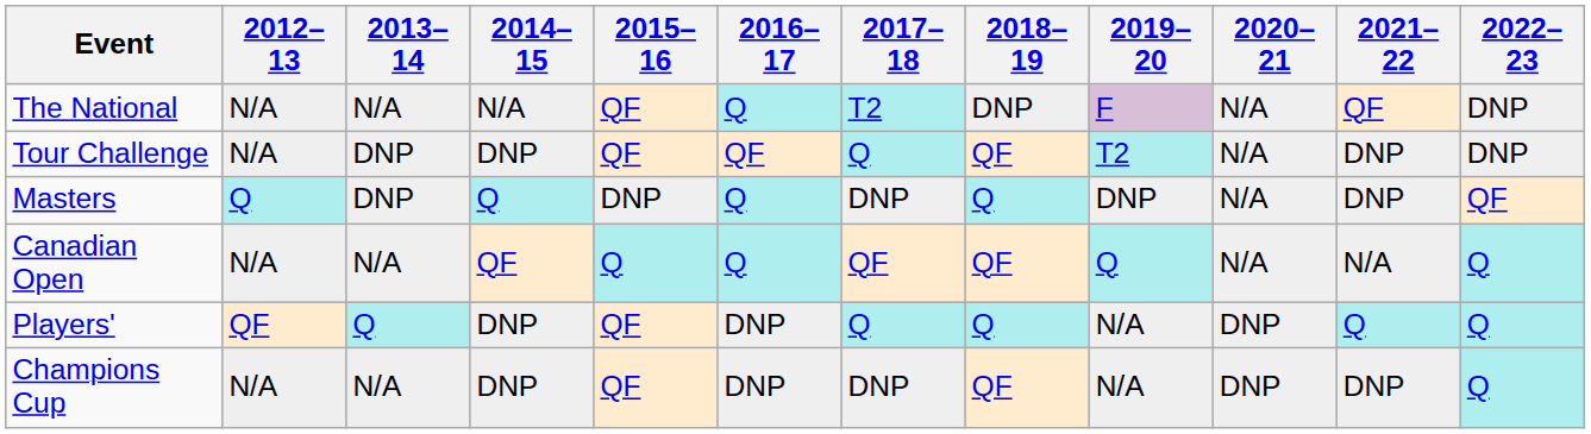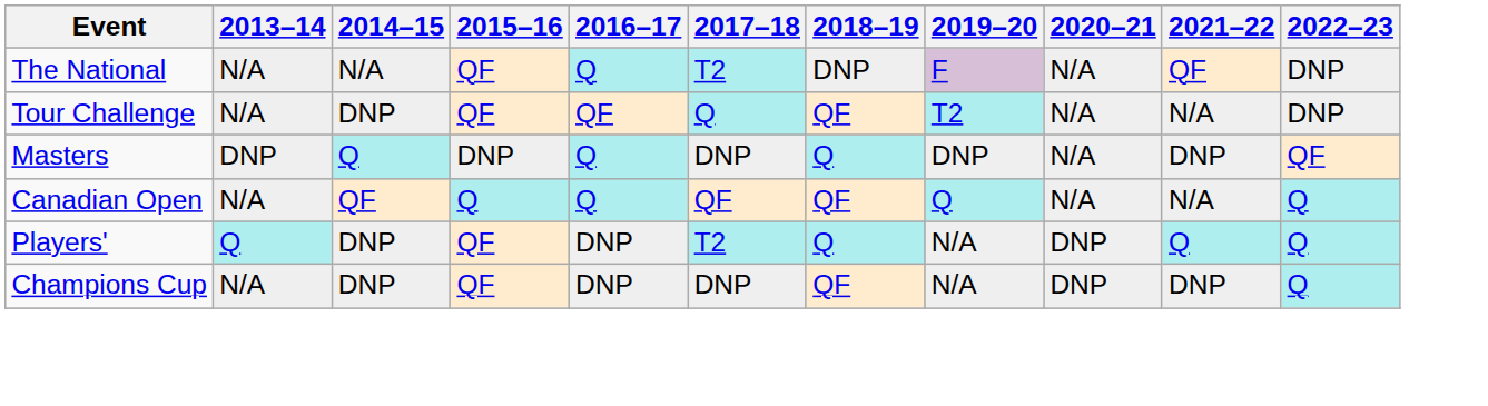- column: 2012–13 | N/A | N/A | Q | N/A | QF | N/A
Tour Challenge | 2013–14: DNP -> N/A
Tour Challenge | 2021–22: DNP -> N/A
Players' | 2017–18: Q -> T2
